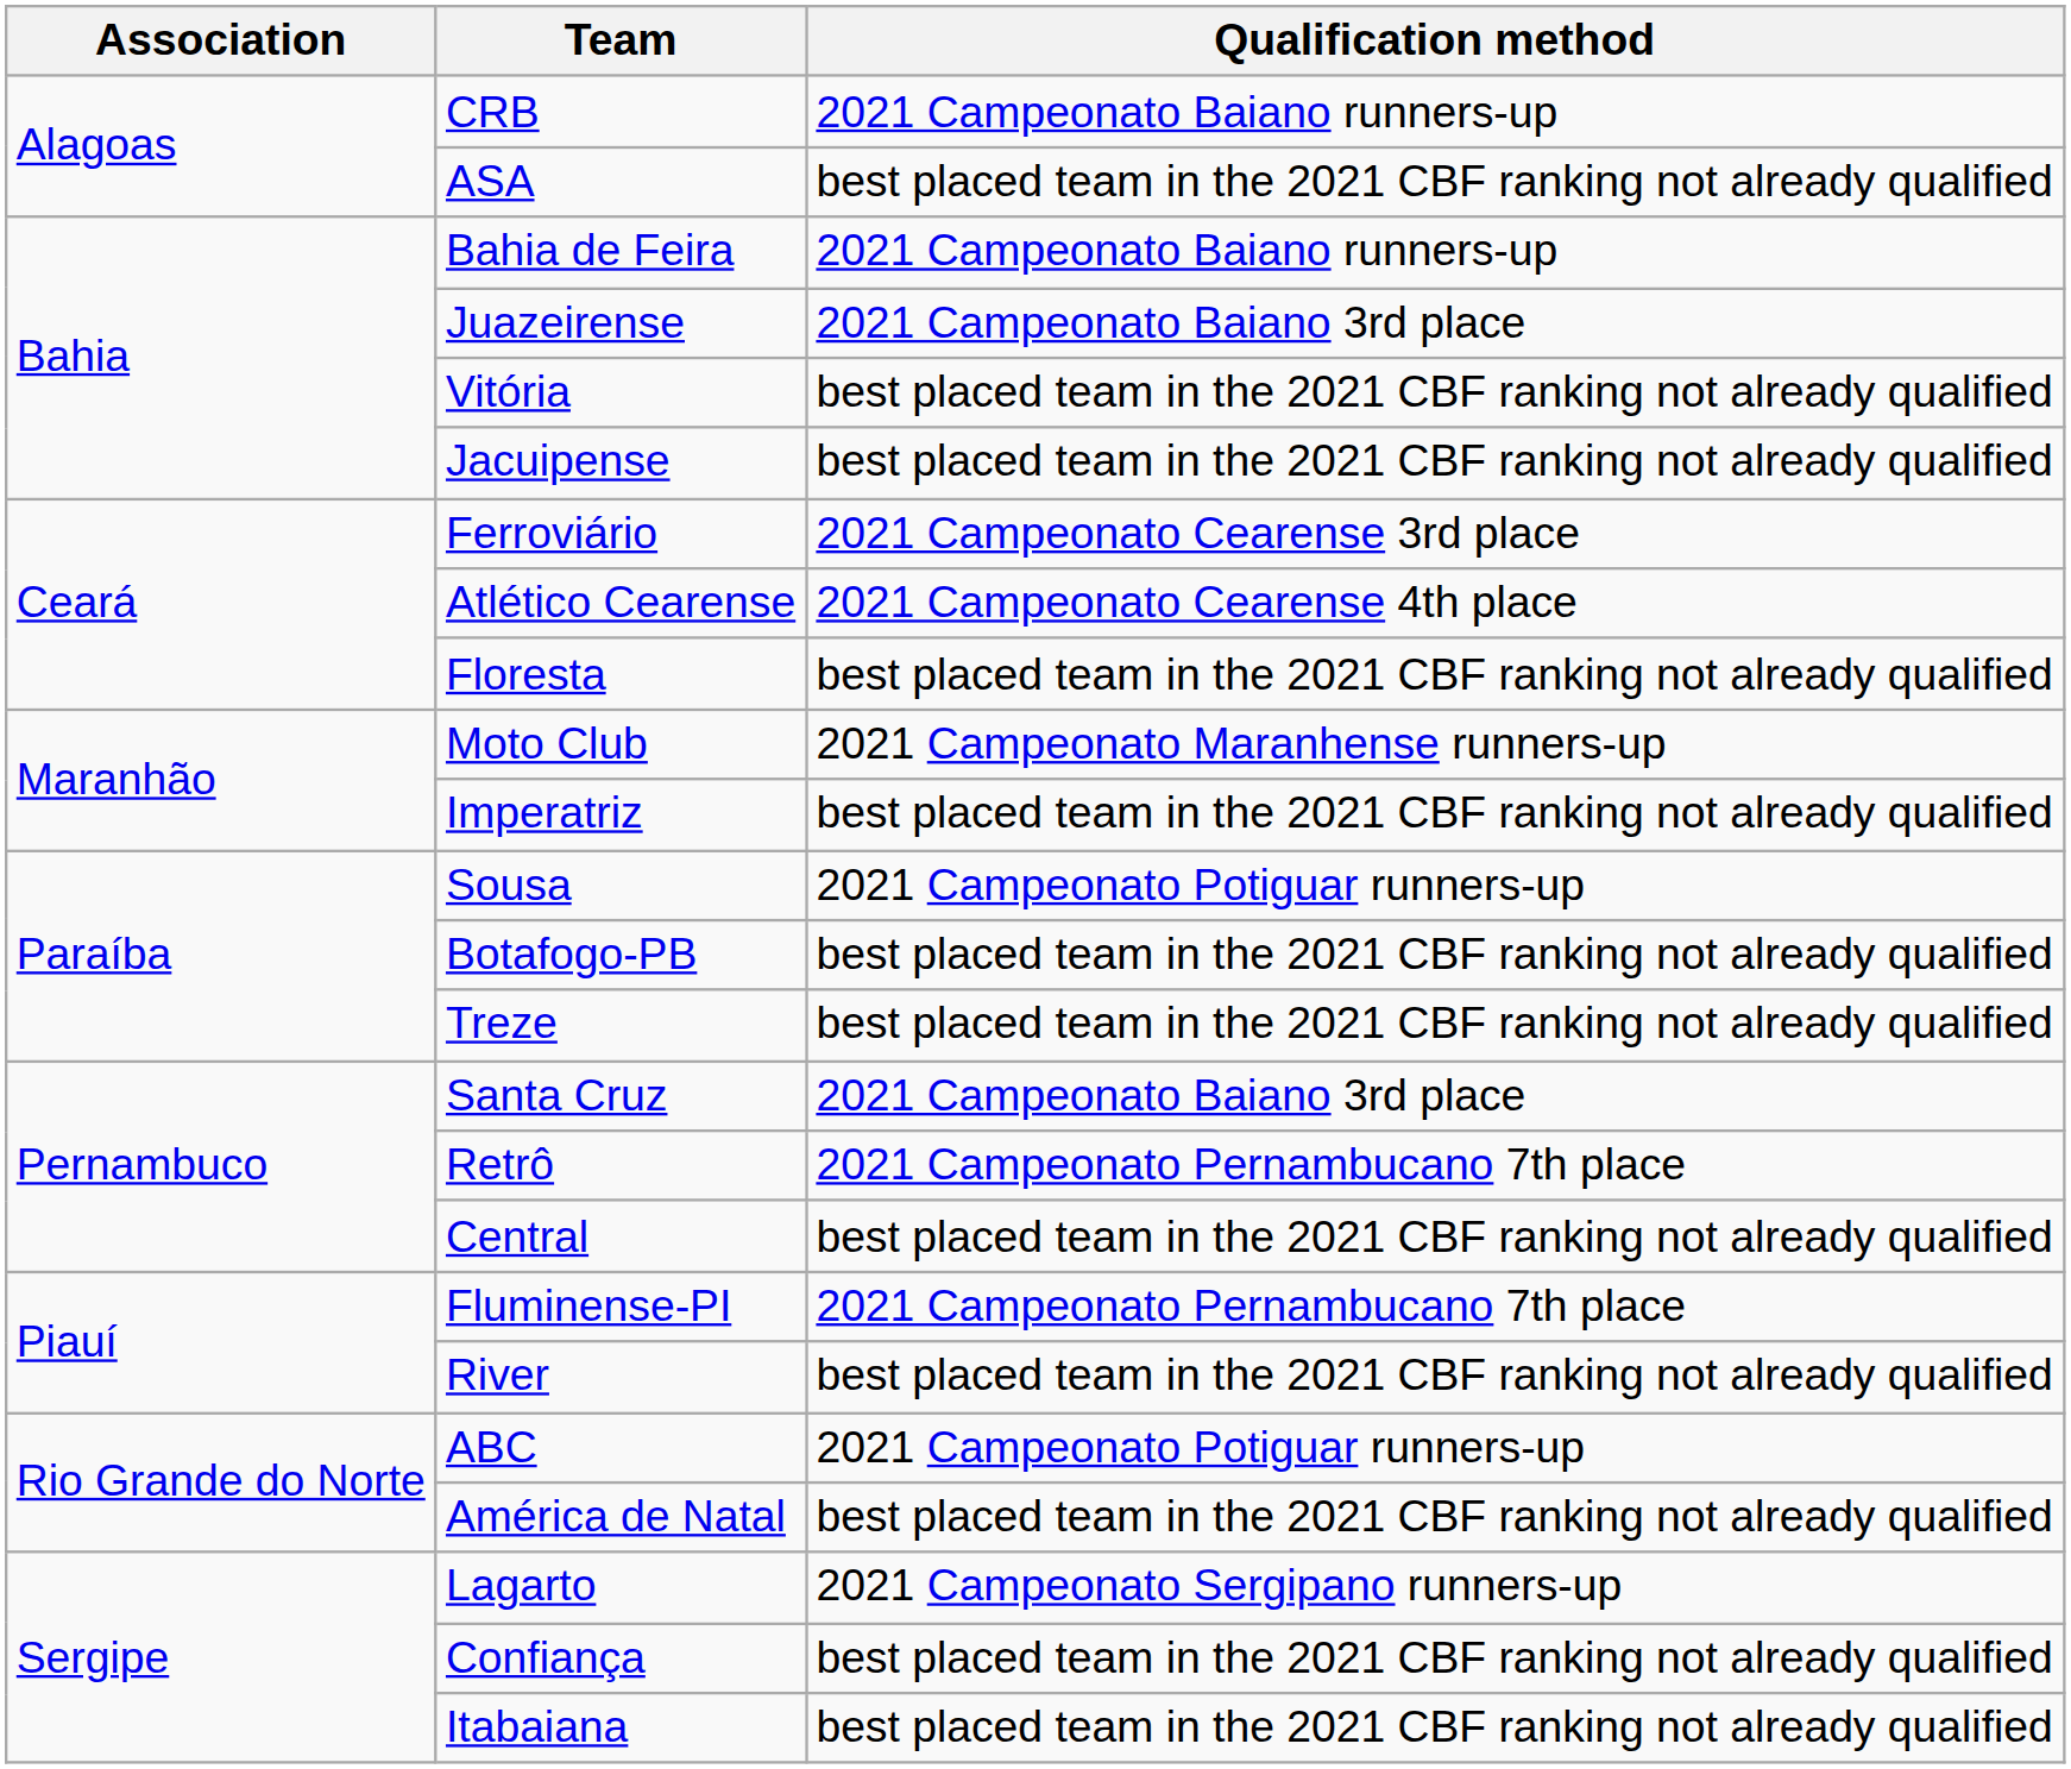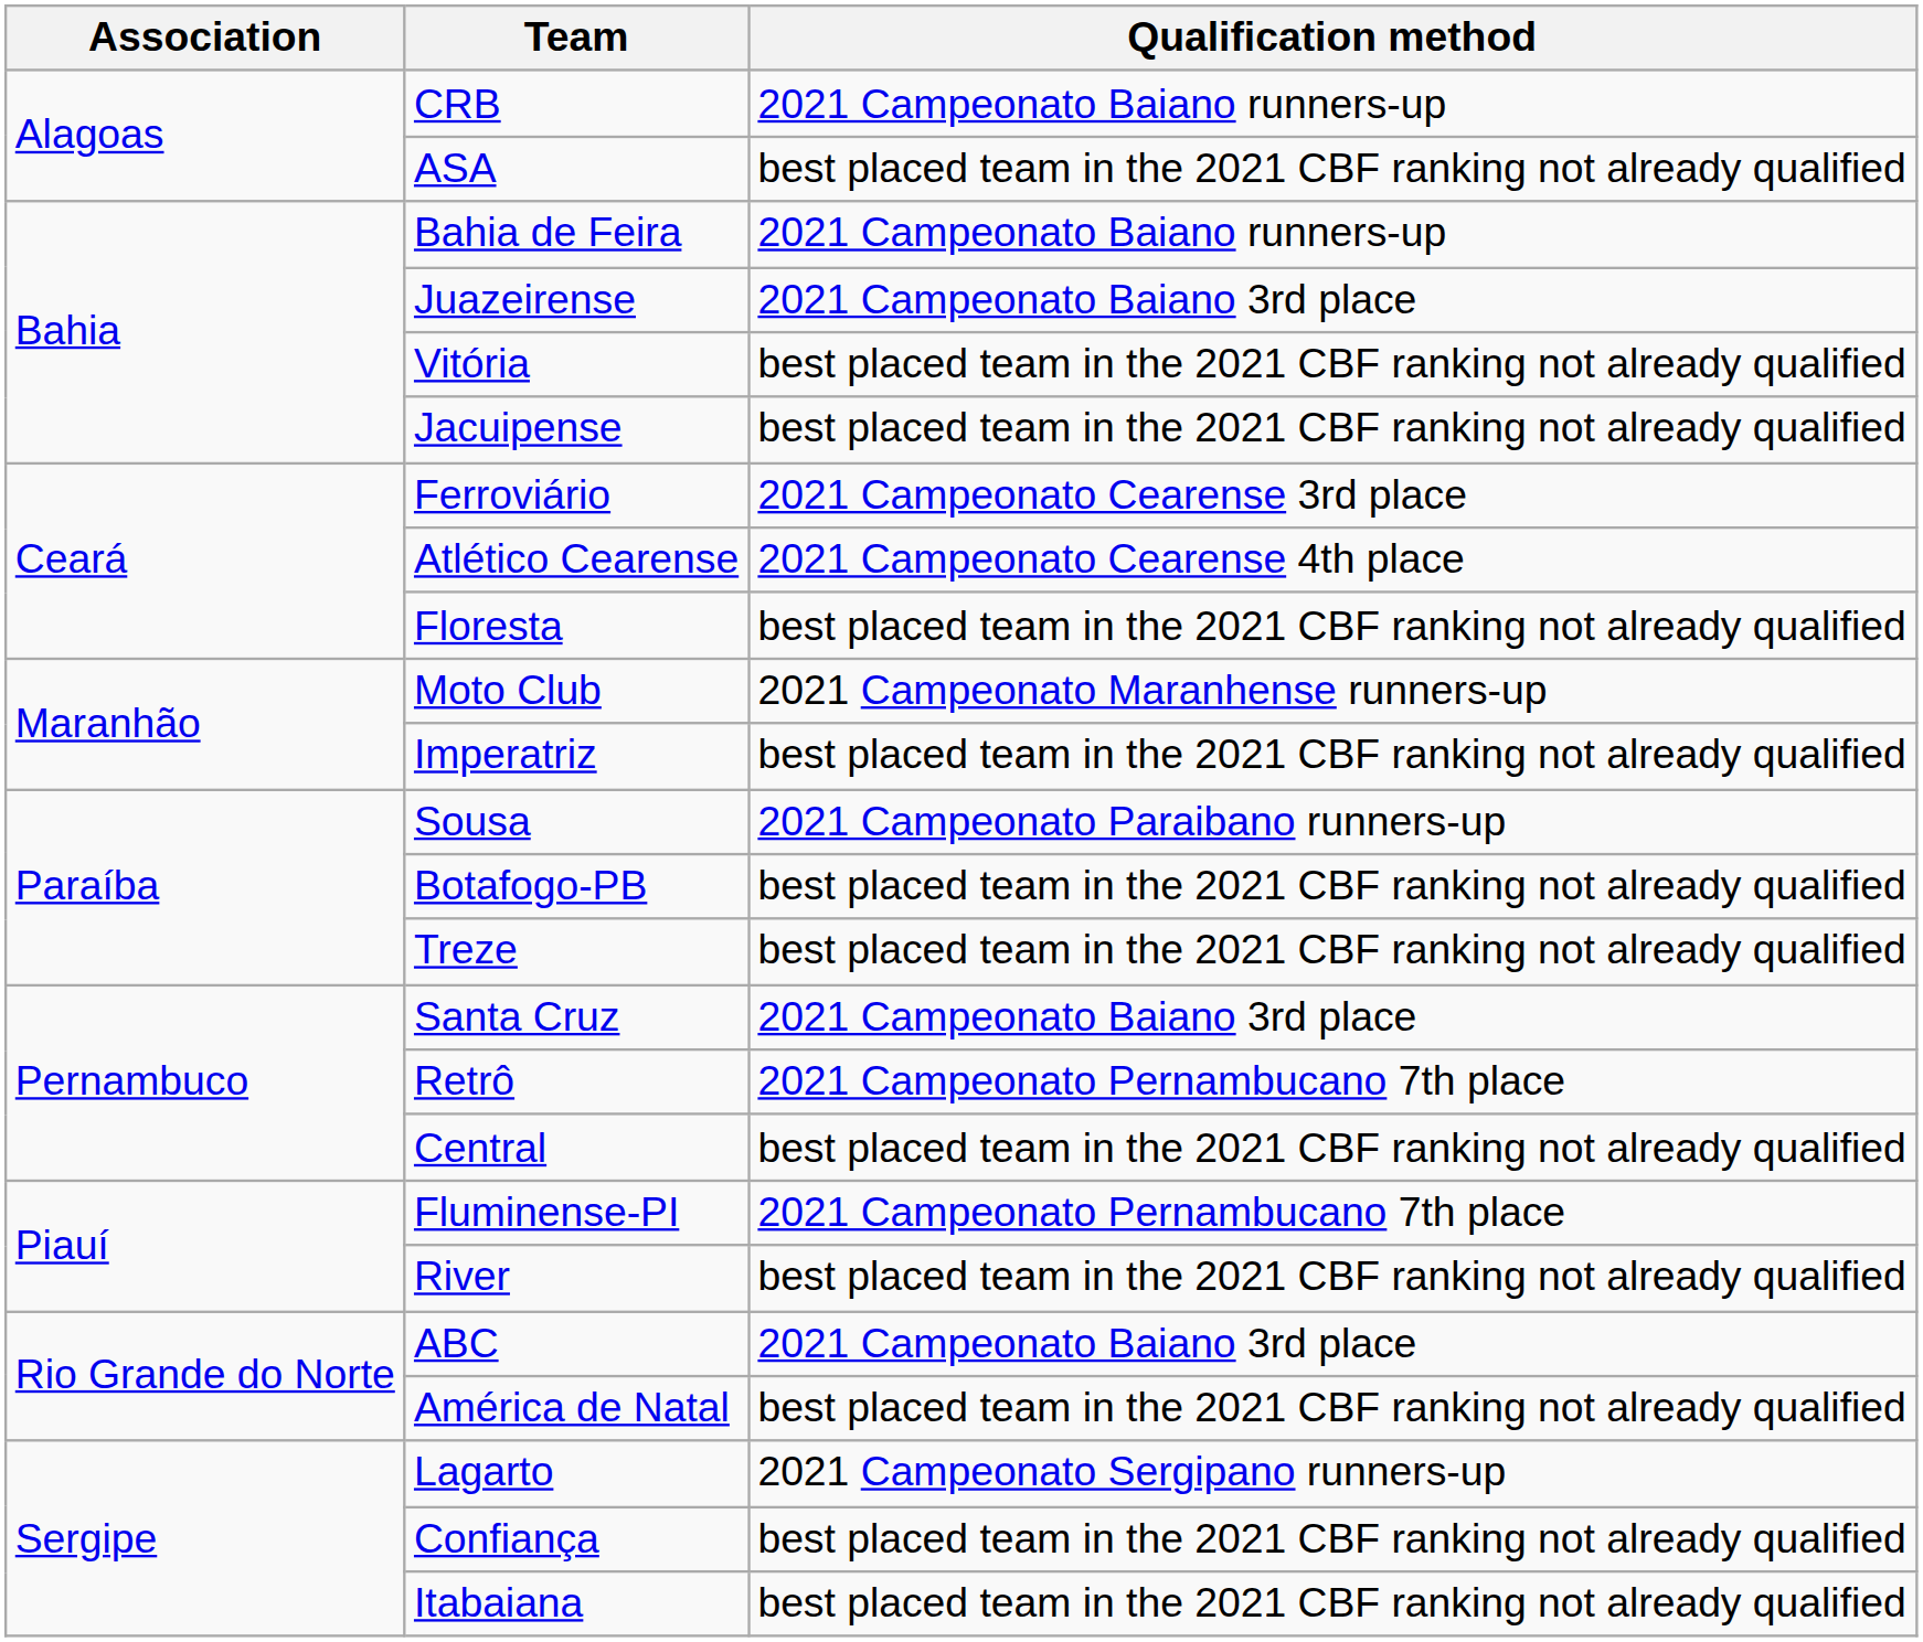Sousa | Qualification method: 2021 Campeonato Potiguar runners-up -> 2021 Campeonato Paraibano runners-up
ABC | Qualification method: 2021 Campeonato Potiguar runners-up -> 2021 Campeonato Baiano 3rd place
